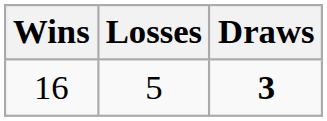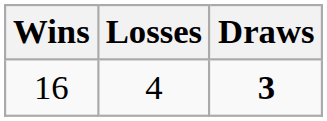16 | Losses: 5 -> 4
